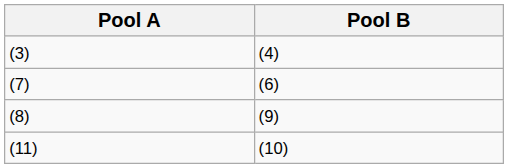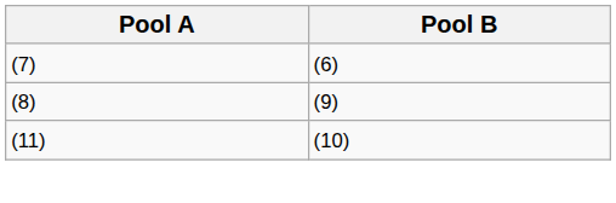- row: (3) | (4)
